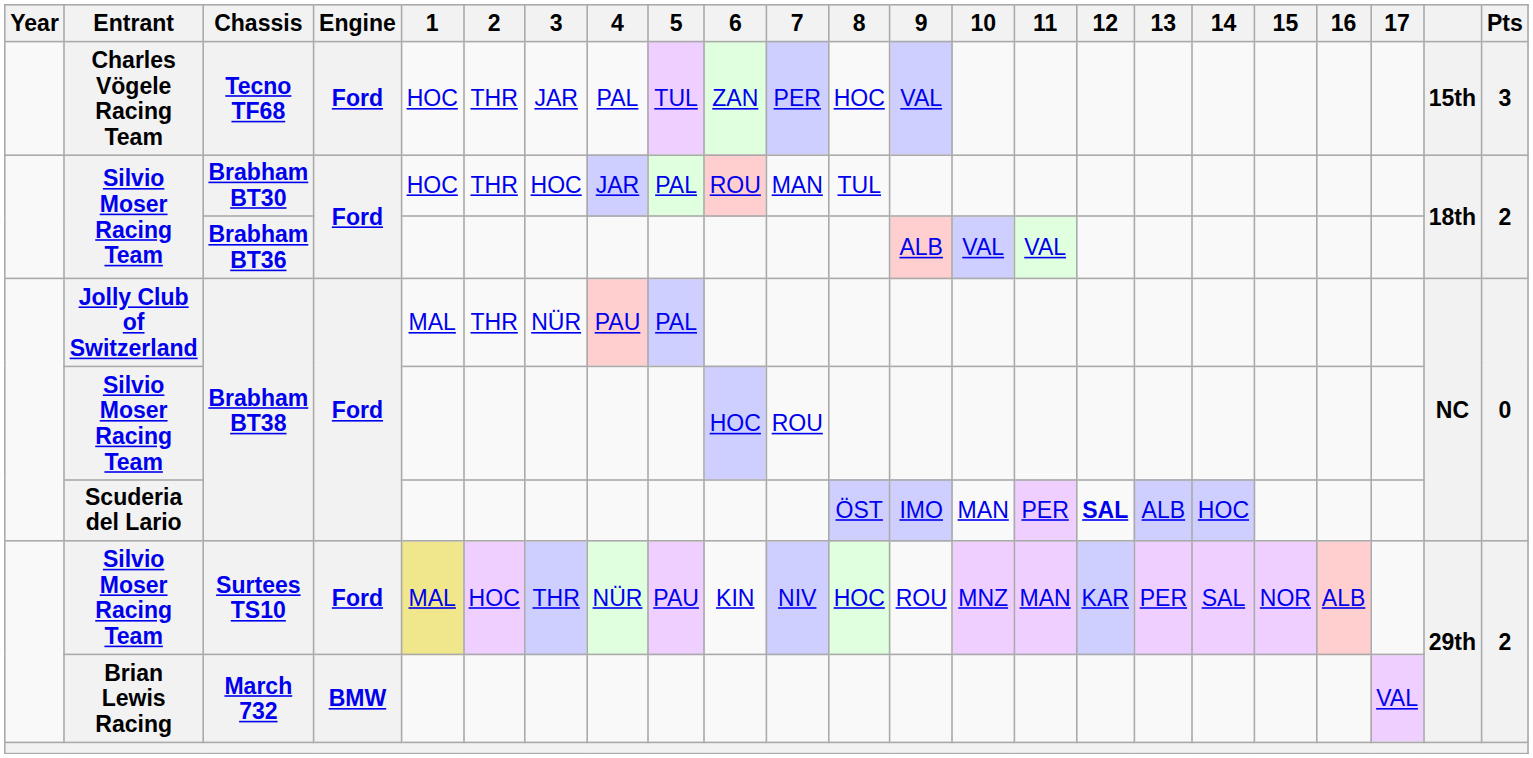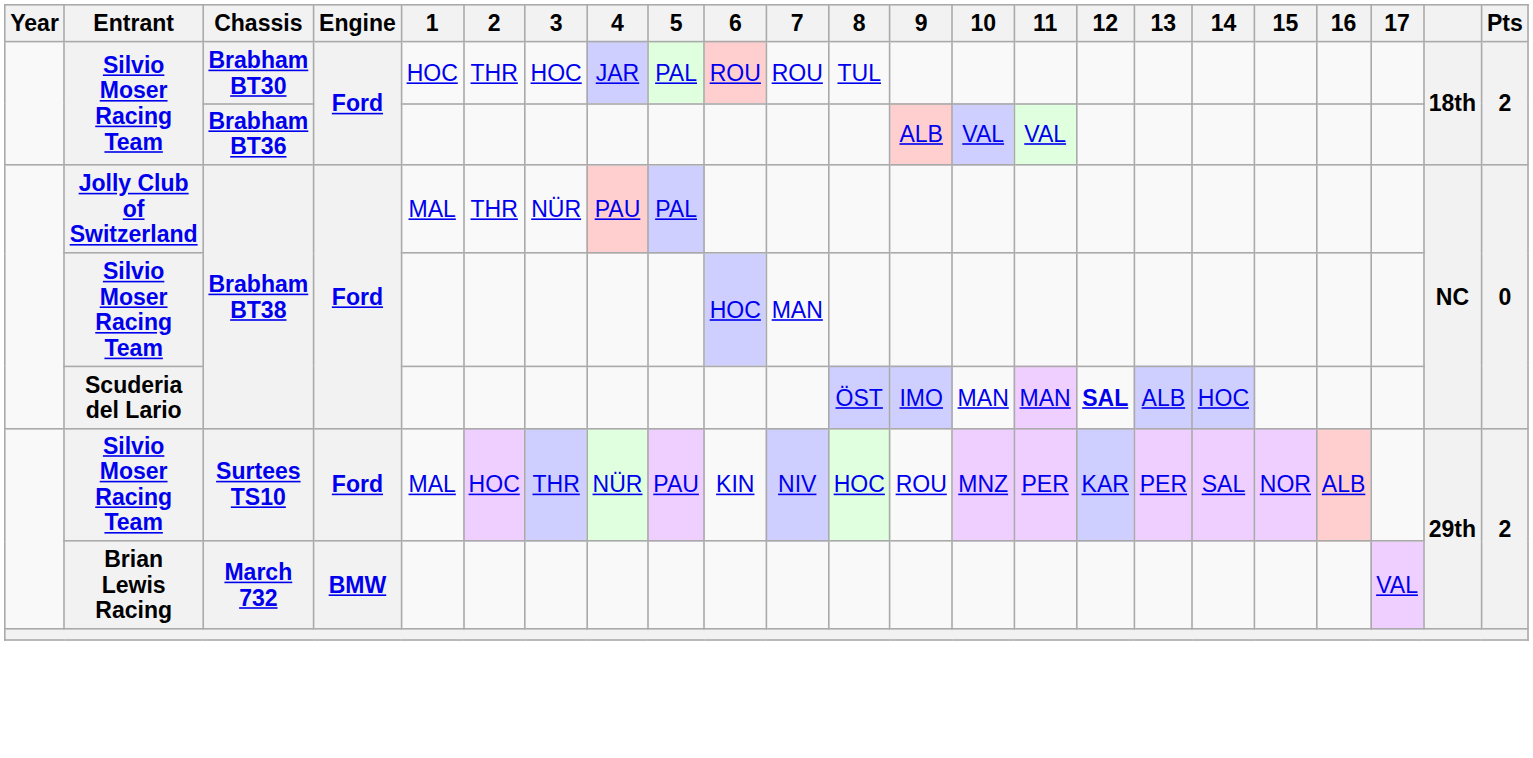- row: Charles Vögele Racing Team | Tecno TF68 | Ford | HOC | THR | JAR | PAL | TUL | ZAN | PER | HOC | VAL | 15th | 3
Brabham BT30 | 7: MAN -> ROU
Silvio Moser Racing Team / Brabham BT38 | 7: ROU -> MAN
Scuderia del Lario / Brabham BT38 | 11: PER -> MAN
Surtees TS10 | 1: khaki background -> no background
Surtees TS10 | 11: MAN -> PER
